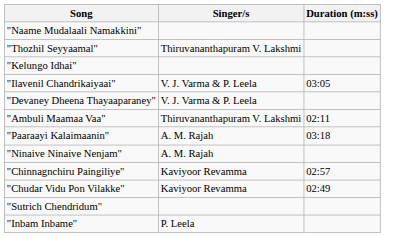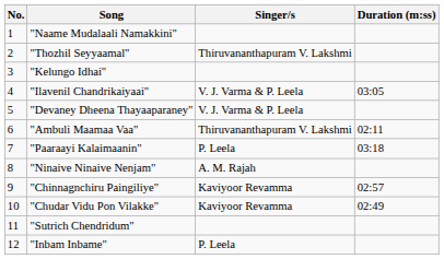+ column: No. | 1 | 2 | 3 | 4 | 5 | 6 | 7 | 8 | 9 | 10 | 11 | 12
"Paaraayi Kalaimaanin" | Singer/s: A. M. Rajah -> P. Leela
